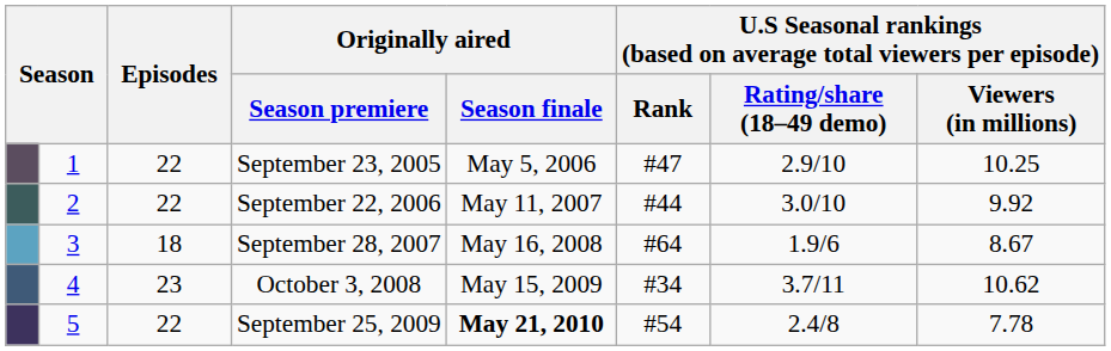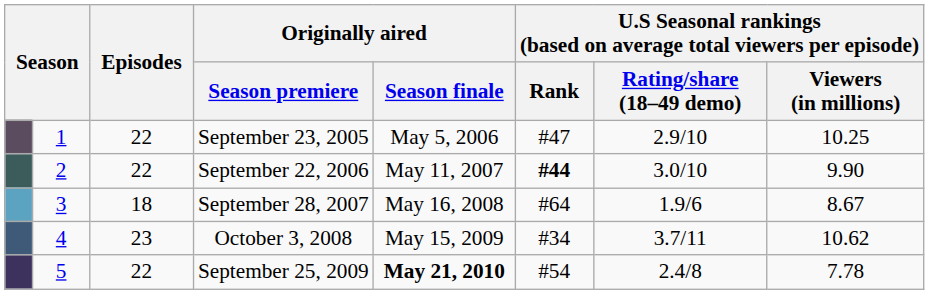September 22, 2006 | column 6: normal -> bold
September 22, 2006 | column 8: 9.92 -> 9.90
